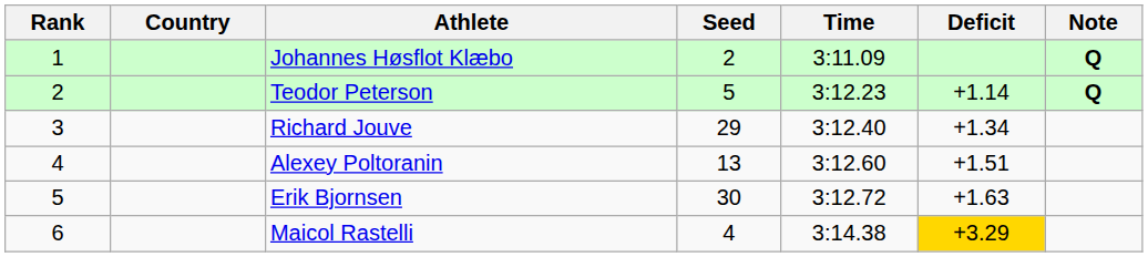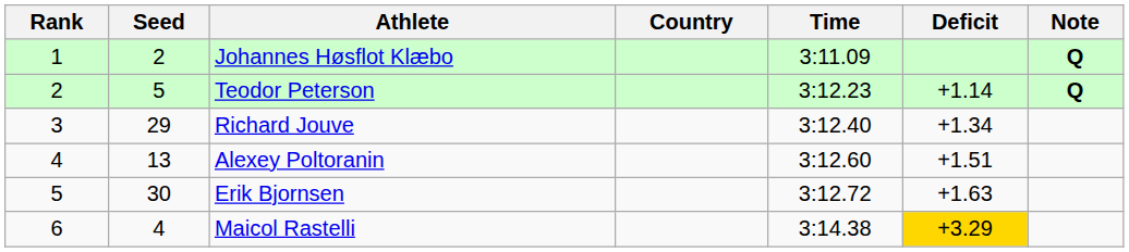columns swapped: Seed <-> Country
